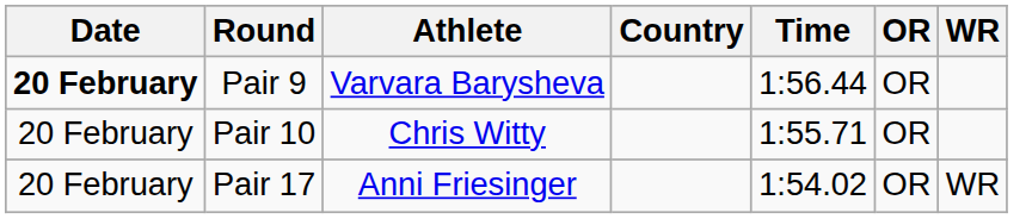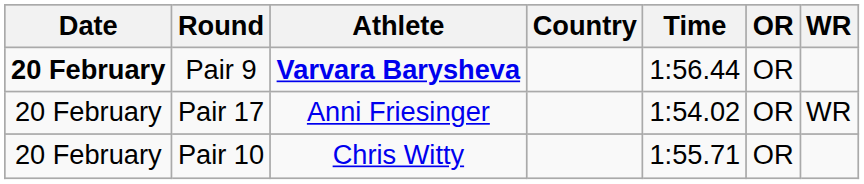Pair 9 | Athlete: normal -> bold
rows swapped: Pair 10 <-> Pair 17
